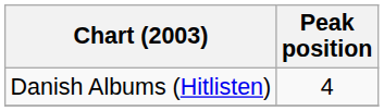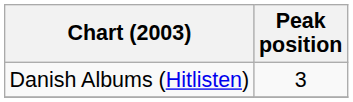Danish Albums (Hitlisten) | Peak position: 4 -> 3
